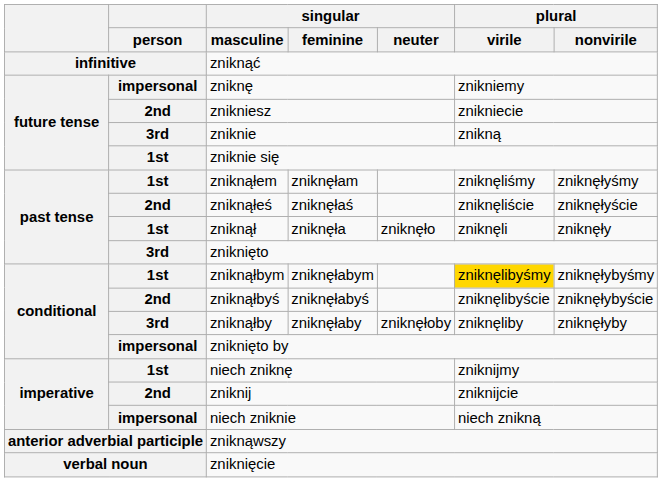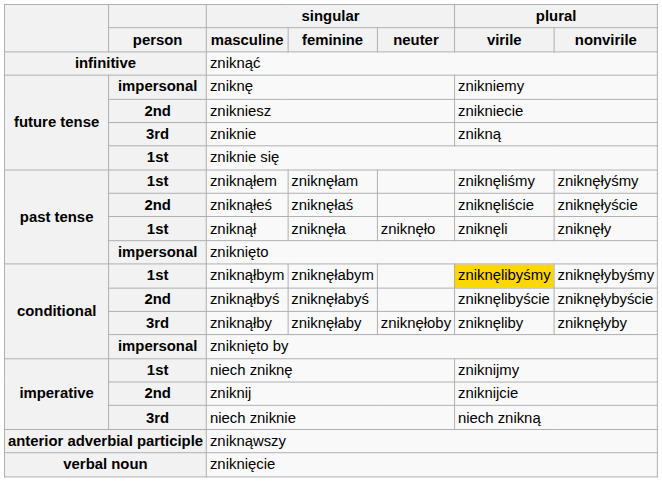zniknięto | person: 3rd -> impersonal
niech zniknie | person: impersonal -> 3rd
